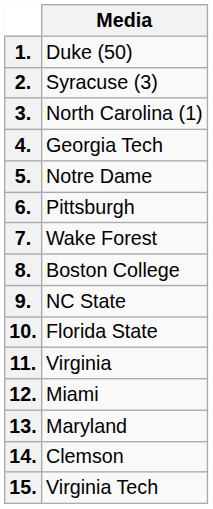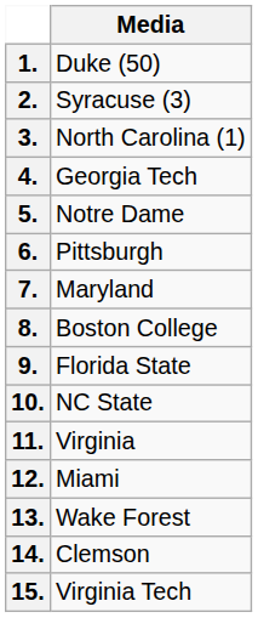7. | Media: Wake Forest -> Maryland
9. | Media: NC State -> Florida State
10. | Media: Florida State -> NC State
13. | Media: Maryland -> Wake Forest
